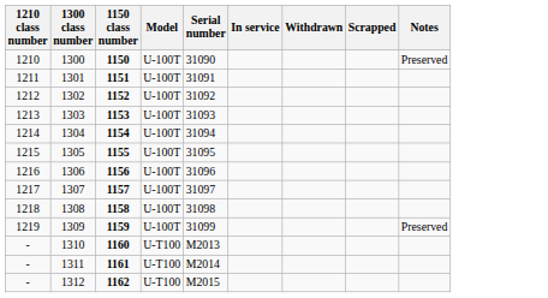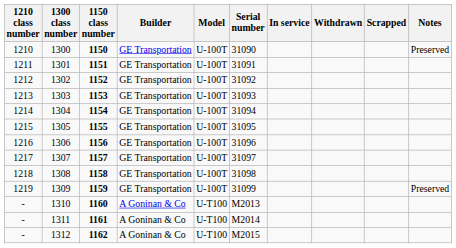+ column: Builder | GE Transportation | GE Transportation | GE Transportation | GE Transportation | GE Transportation | GE Transportation | GE Transportation | GE Transportation | GE Transportation | GE Transportation | A Goninan & Co | A Goninan & Co | A Goninan & Co
